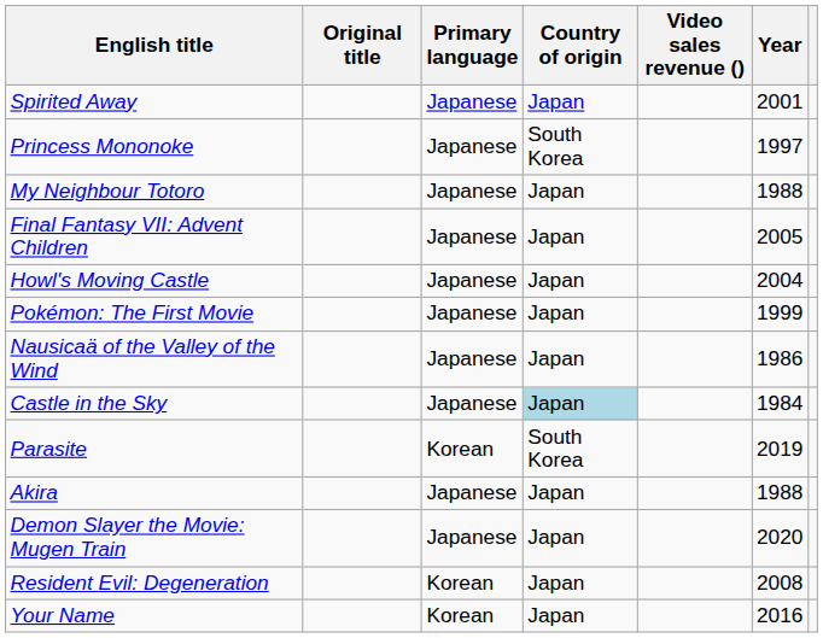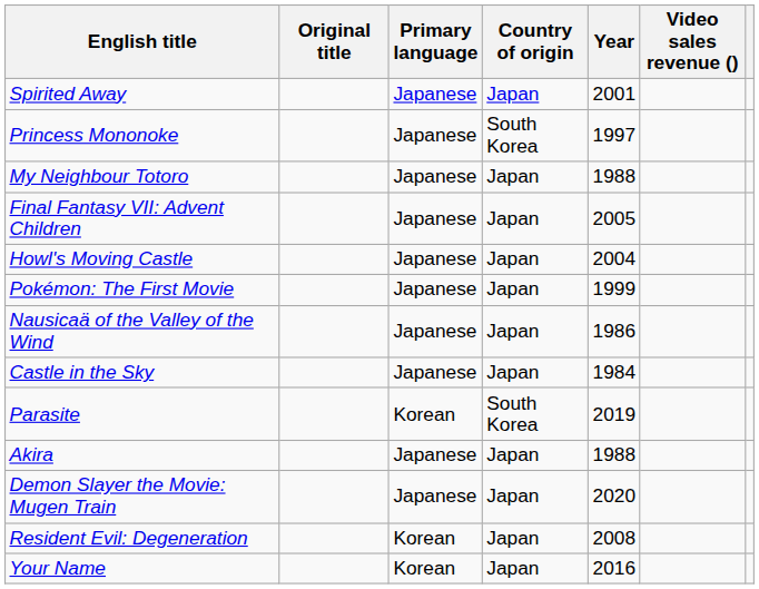columns swapped: Video sales revenue () <-> Year
Castle in the Sky | Country of origin: lightblue background -> no background
